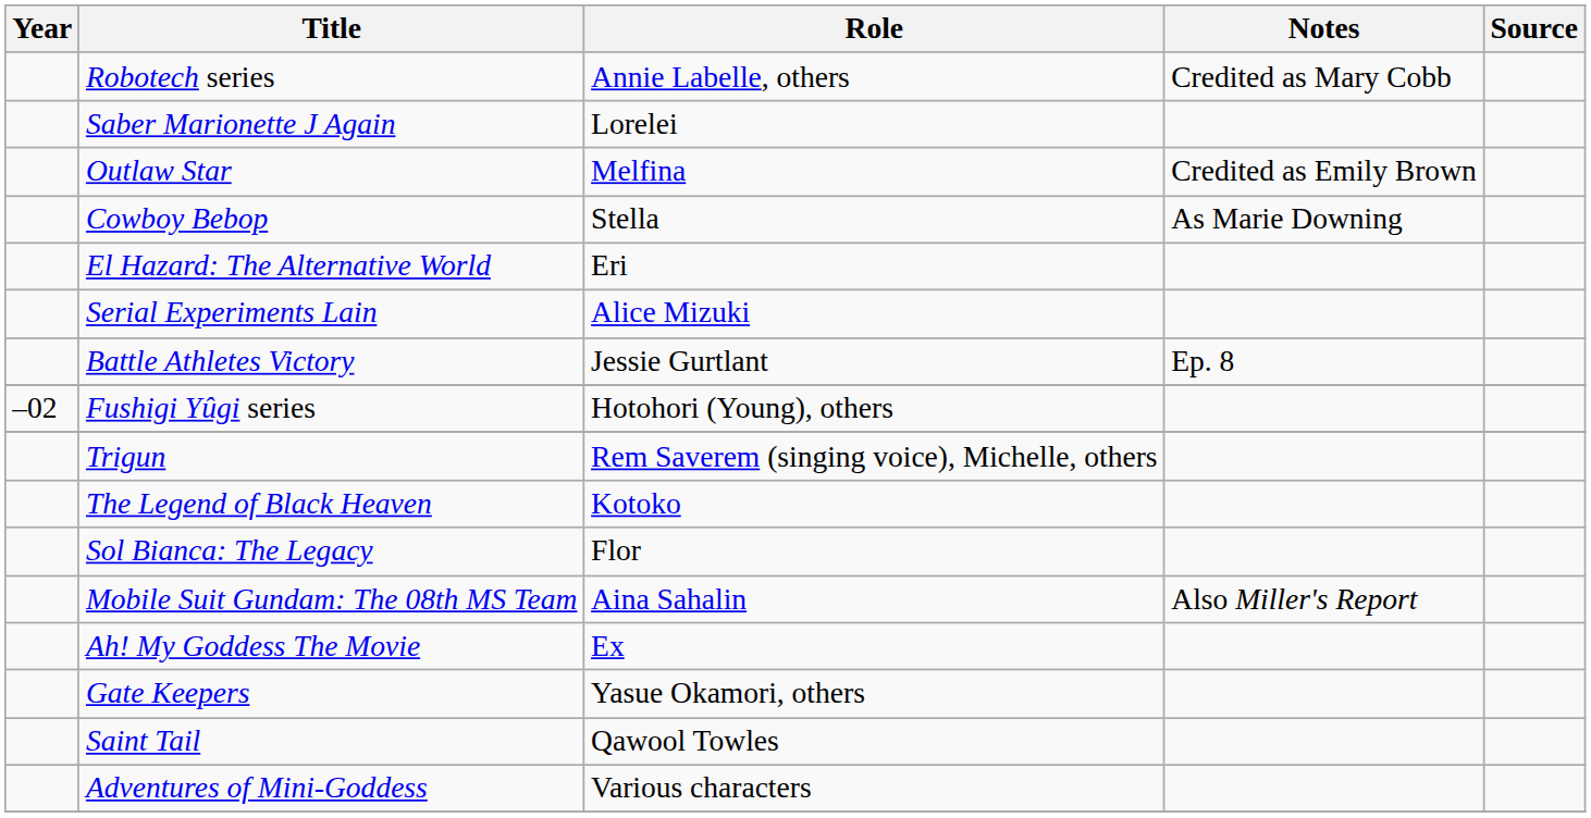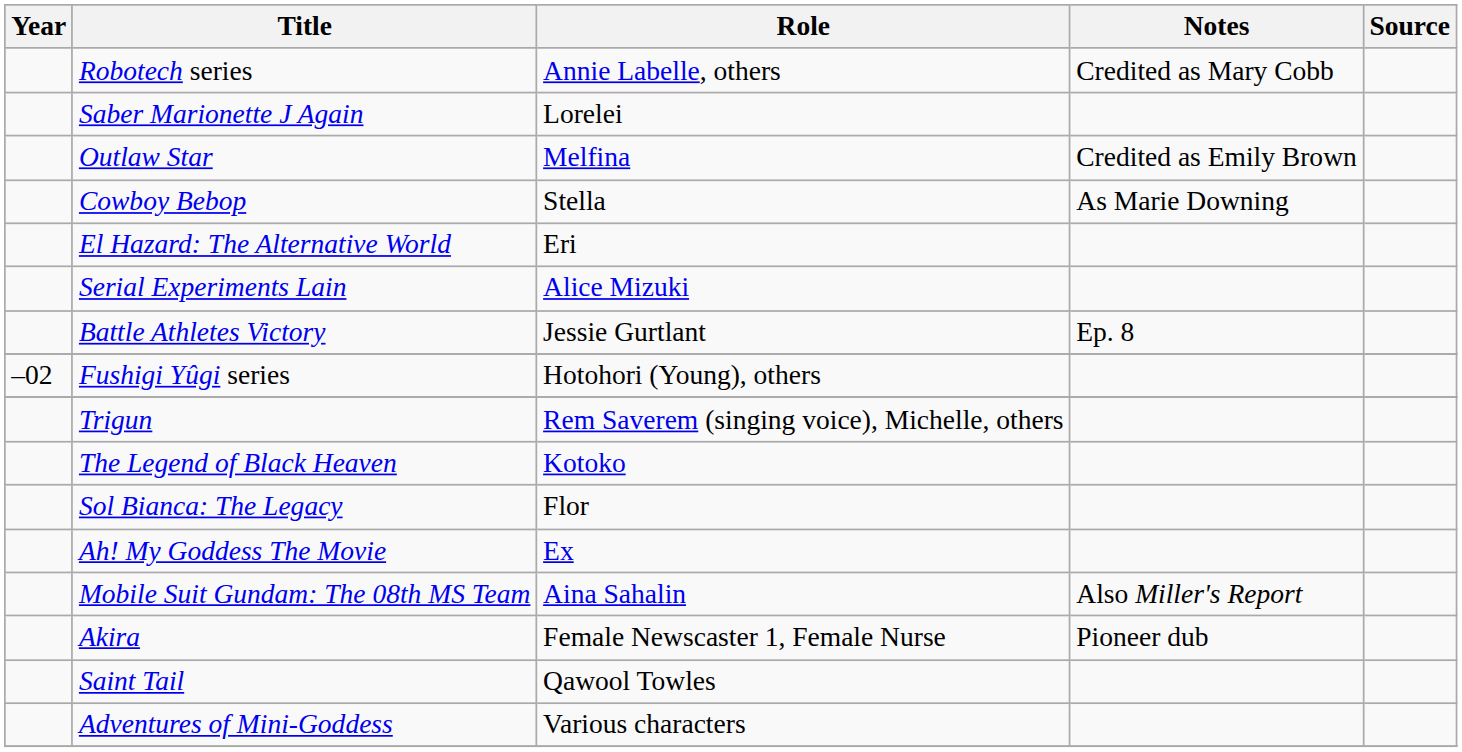rows swapped: Mobile Suit Gundam: The 08th MS Team <-> Ah! My Goddess The Movie
+ row: Akira | Female Newscaster 1, Female Nurse | Pioneer dub
- row: Gate Keepers | Yasue Okamori, others
